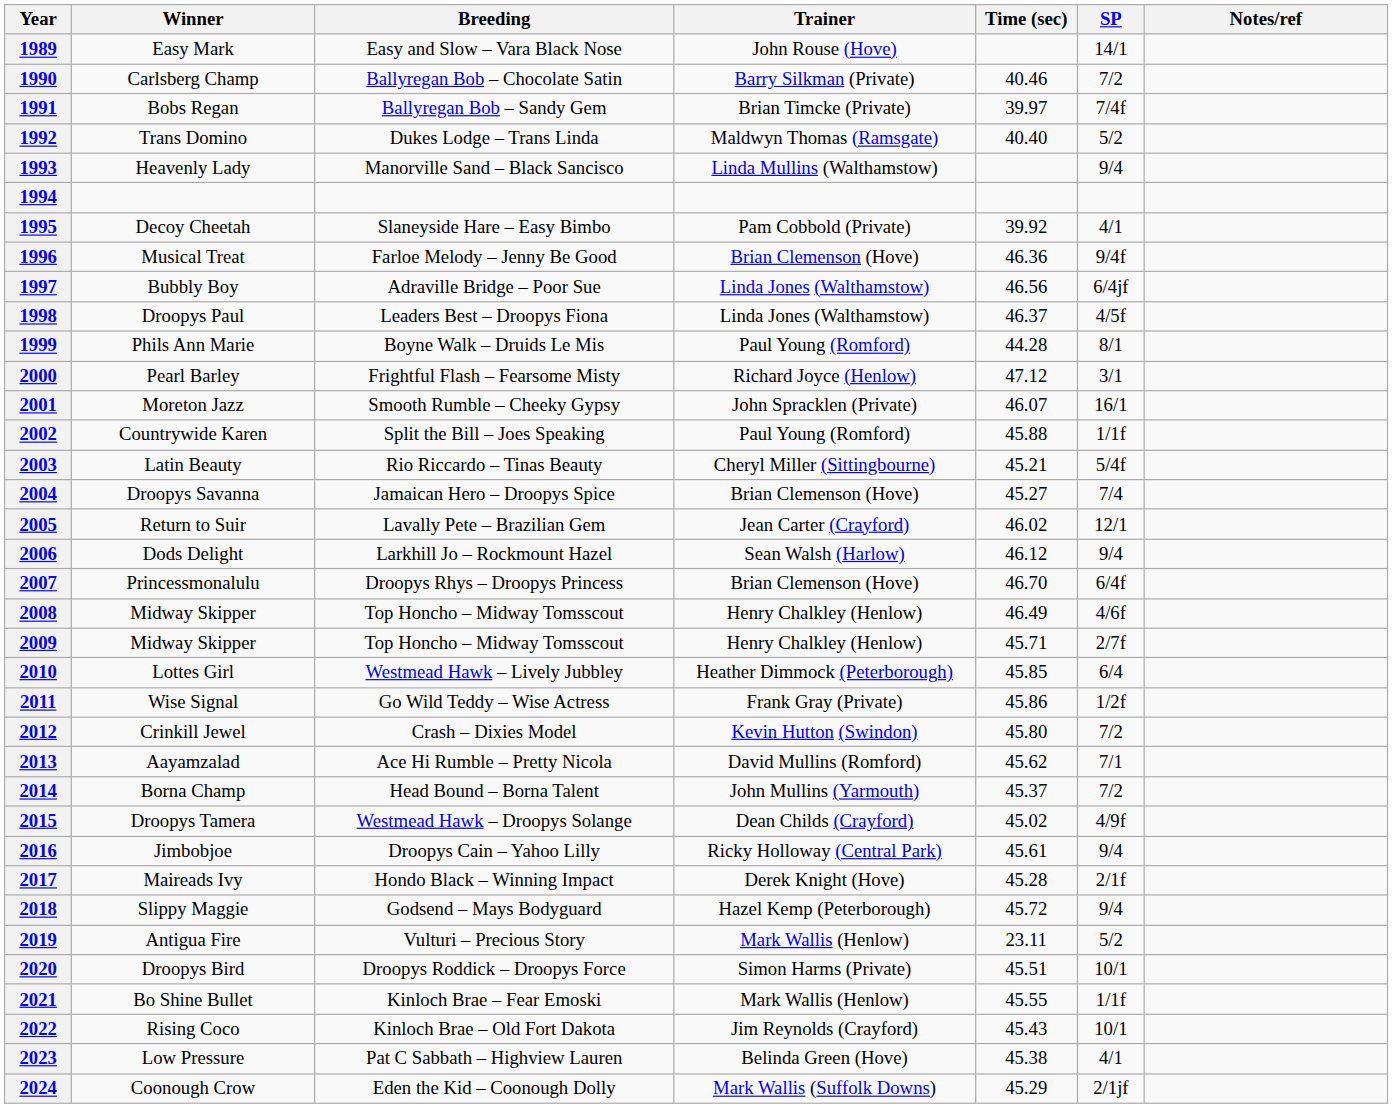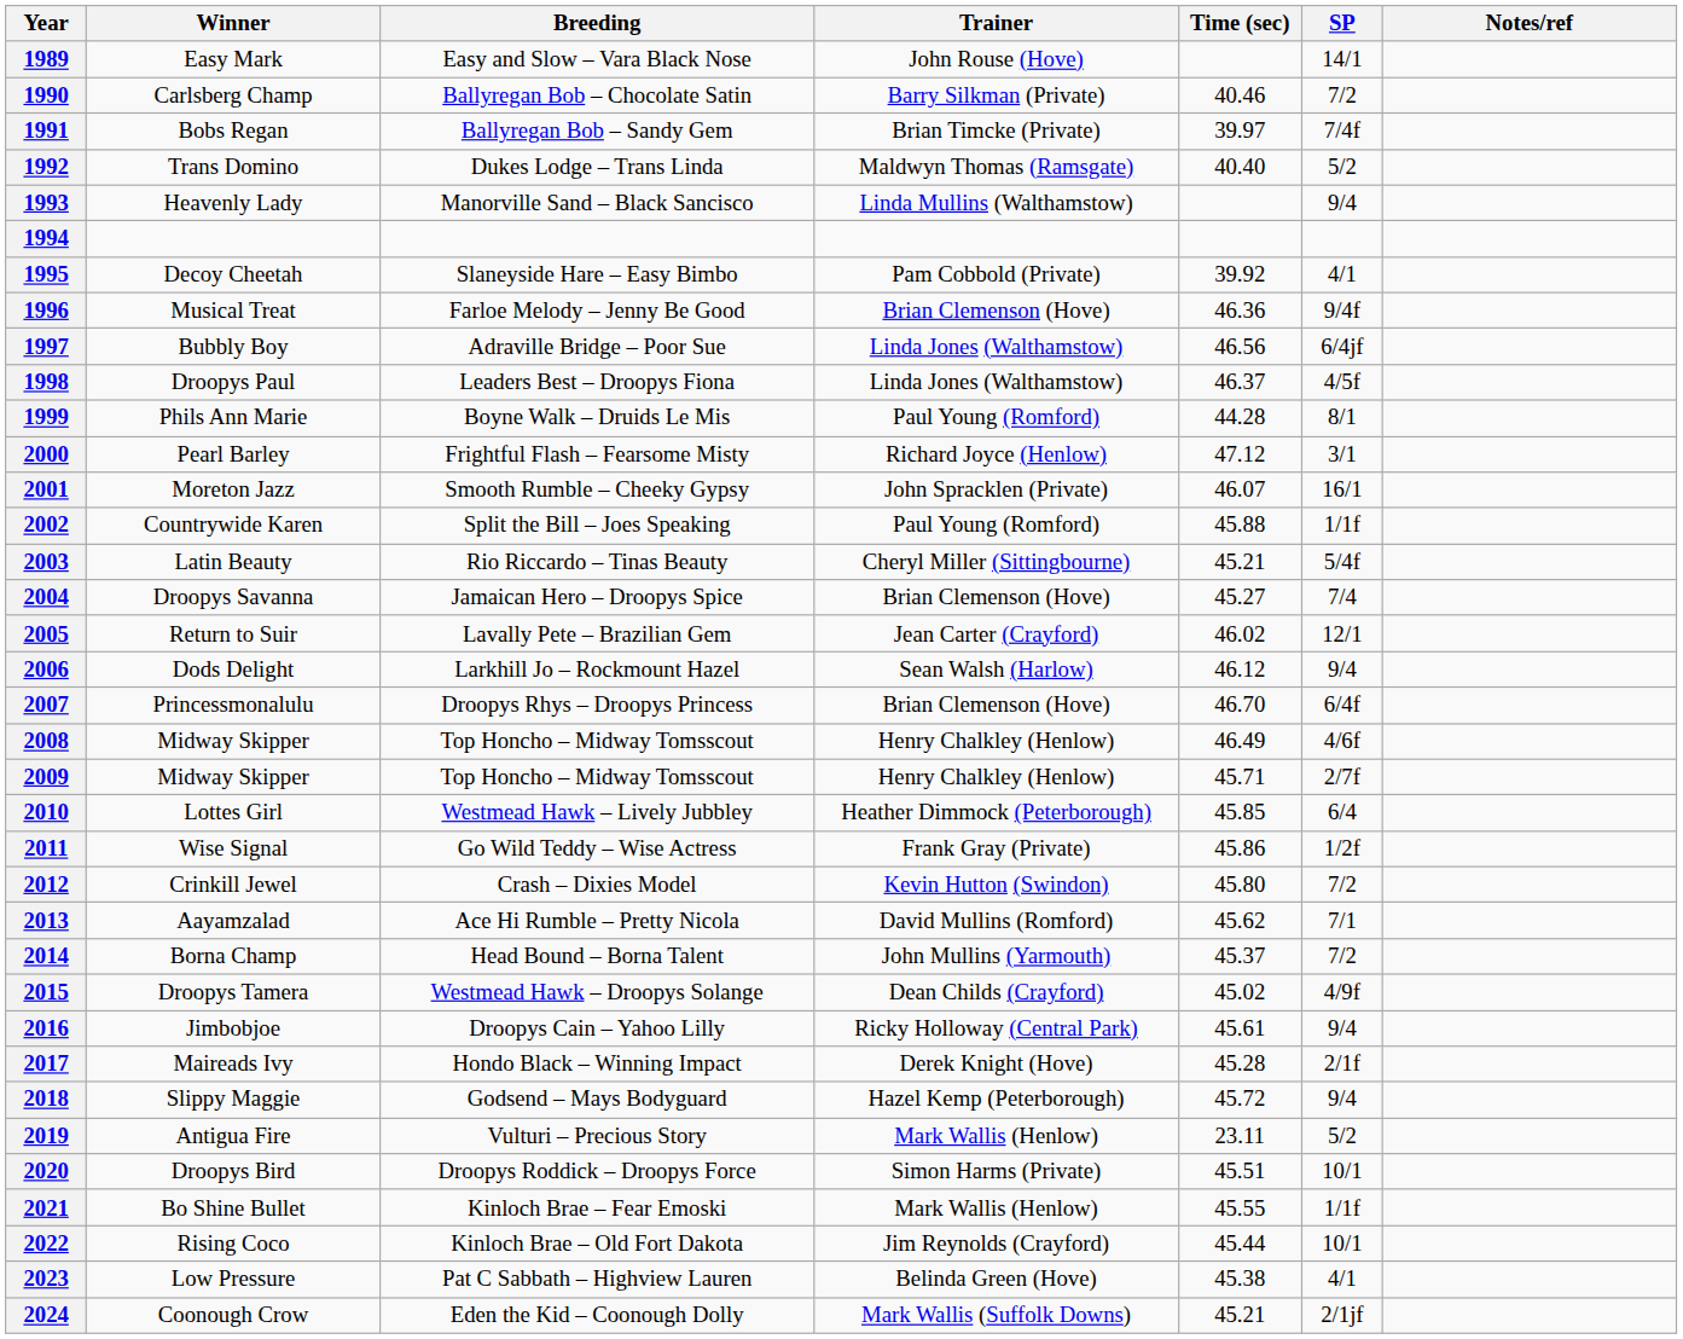2022 | Time (sec): 45.43 -> 45.44
2024 | Time (sec): 45.29 -> 45.21
